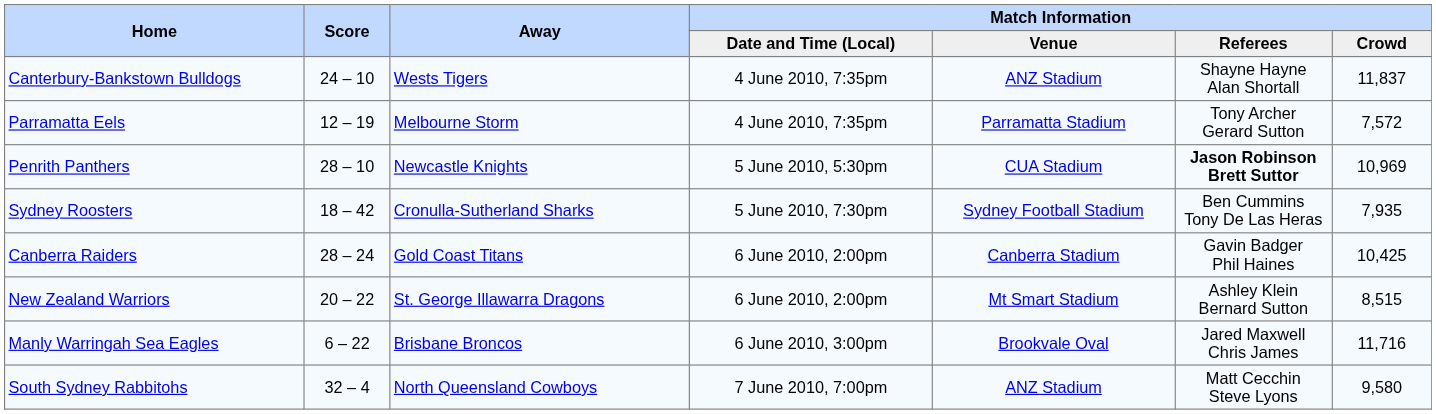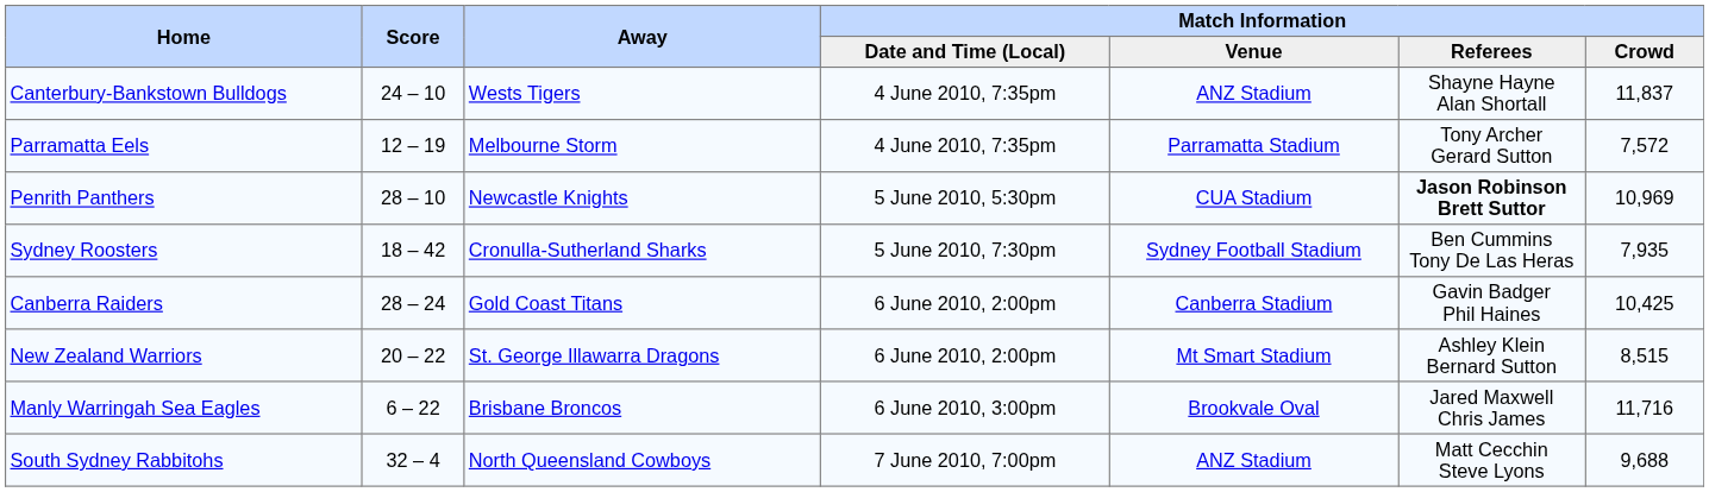South Sydney Rabbitohs | Match Information / Crowd: 9,580 -> 9,688
